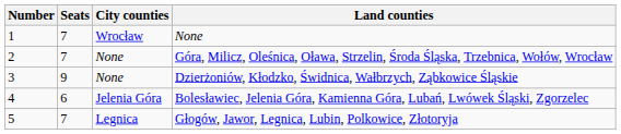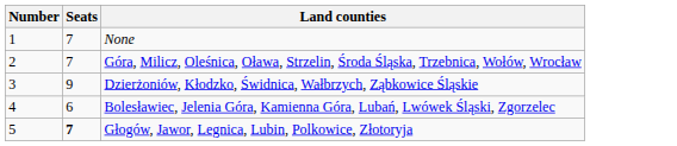- column: City counties | Wrocław | None | None | Jelenia Góra | Legnica
Głogów, Jawor, Legnica, Lubin, Polkowice, Złotoryja | Seats: normal -> bold
